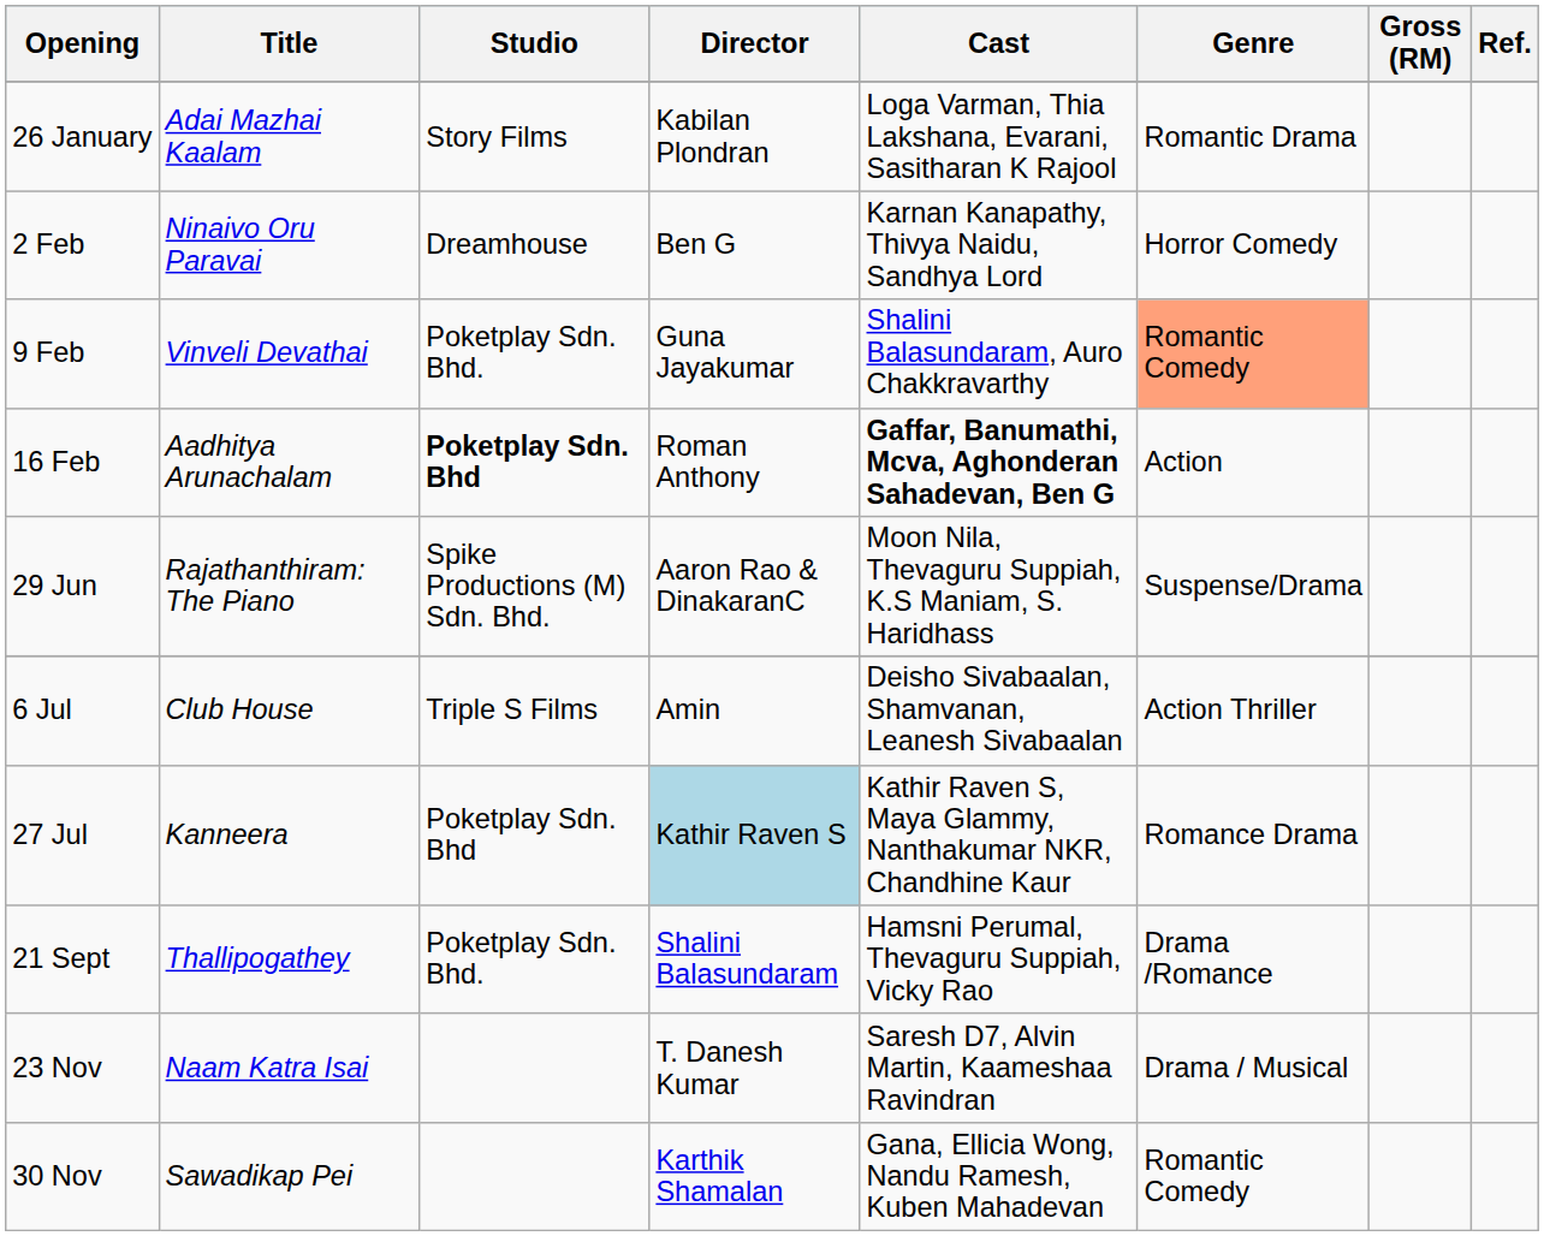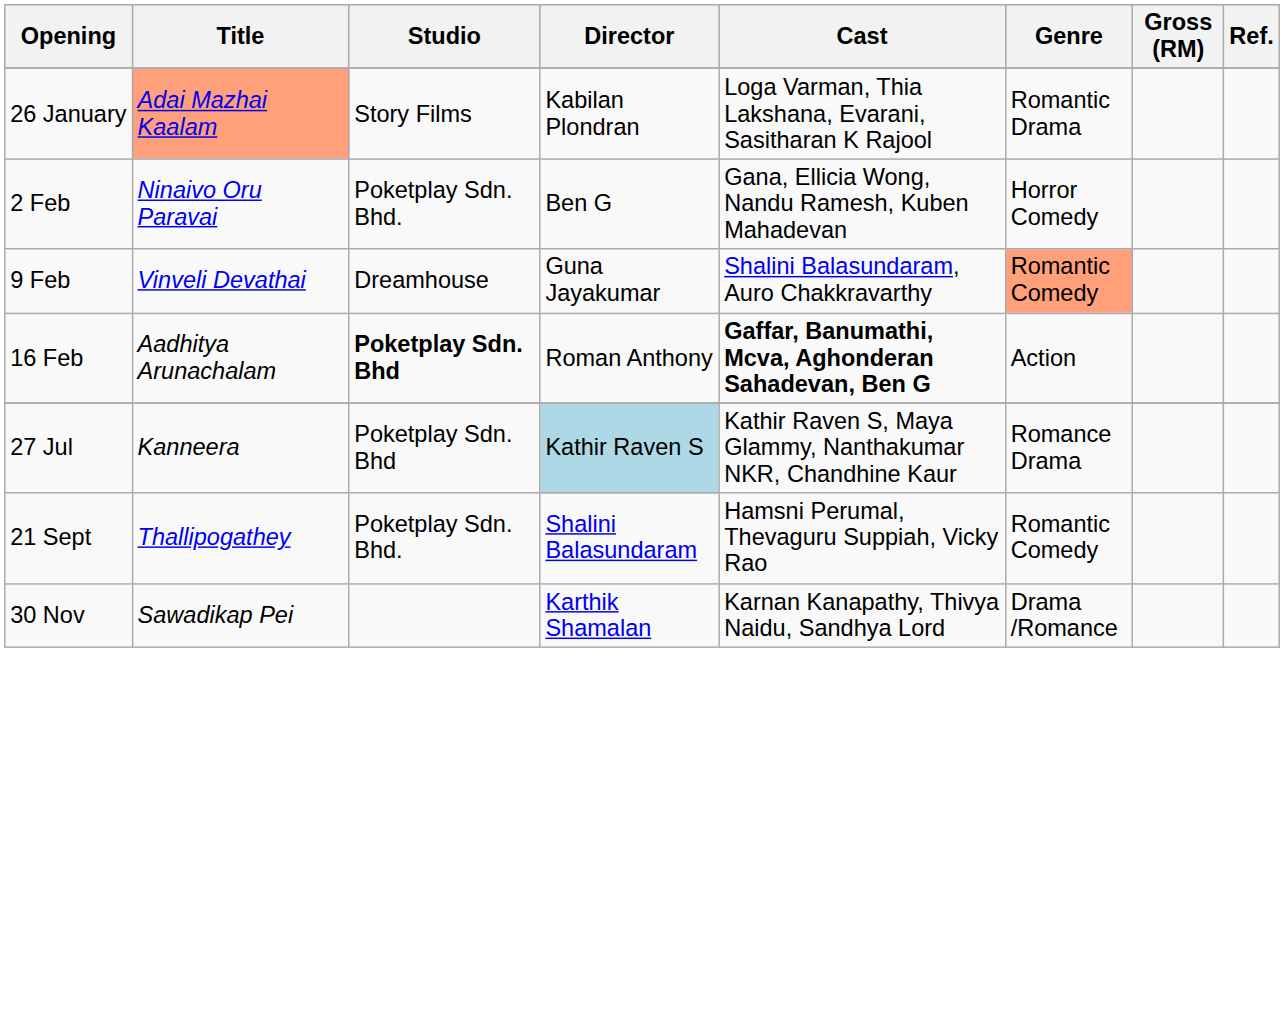26 January | Title: no background -> lightsalmon background
2 Feb | Studio: Dreamhouse -> Poketplay Sdn. Bhd.
2 Feb | Cast: Karnan Kanapathy, Thivya Naidu, Sandhya Lord -> Gana, Ellicia Wong, Nandu Ramesh, Kuben Mahadevan
9 Feb | Studio: Poketplay Sdn. Bhd. -> Dreamhouse
- row: 29 Jun | Rajathanthiram: The Piano | Spike Productions (M) Sdn. Bhd. | Aaron Rao & DinakaranC | Moon Nila, Thevaguru Suppiah, K.S Maniam, S. Haridhass | Suspense/Drama
- row: 6 Jul | Club House | Triple S Films | Amin | Deisho Sivabaalan, Shamvanan, Leanesh Sivabaalan | Action Thriller
21 Sept | Genre: Drama /Romance -> Romantic Comedy
- row: 23 Nov | Naam Katra Isai | T. Danesh Kumar | Saresh D7, Alvin Martin, Kaameshaa Ravindran | Drama / Musical
30 Nov | Cast: Gana, Ellicia Wong, Nandu Ramesh, Kuben Mahadevan -> Karnan Kanapathy, Thivya Naidu, Sandhya Lord
30 Nov | Genre: Romantic Comedy -> Drama /Romance
